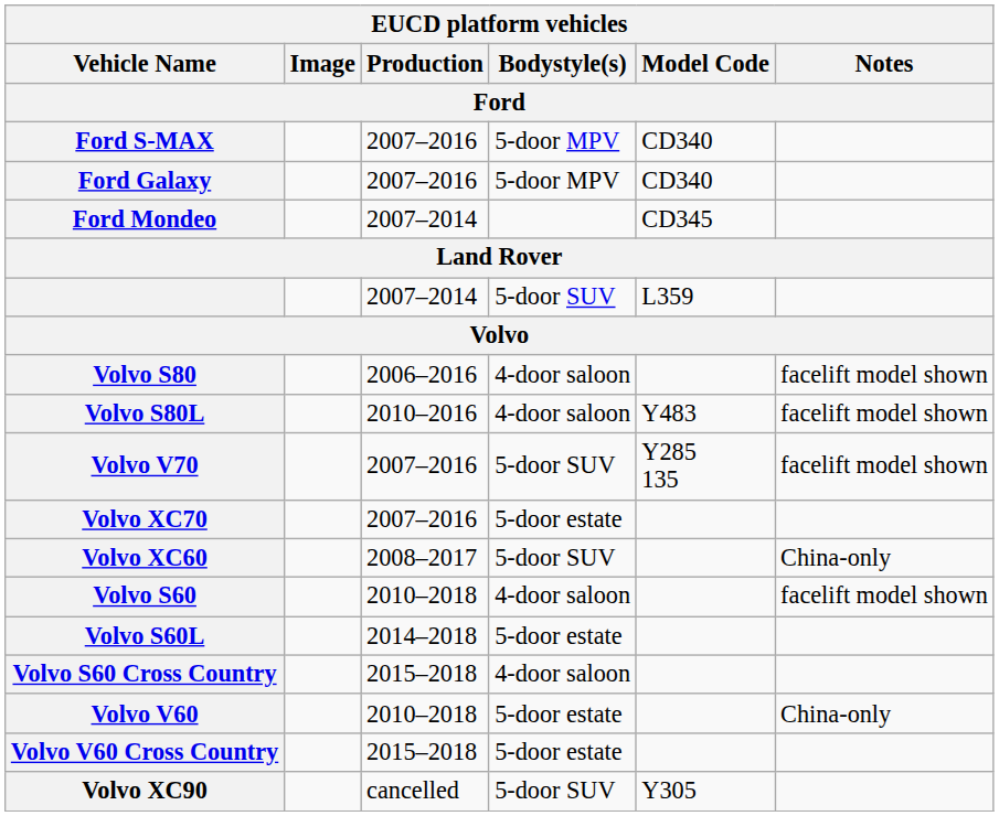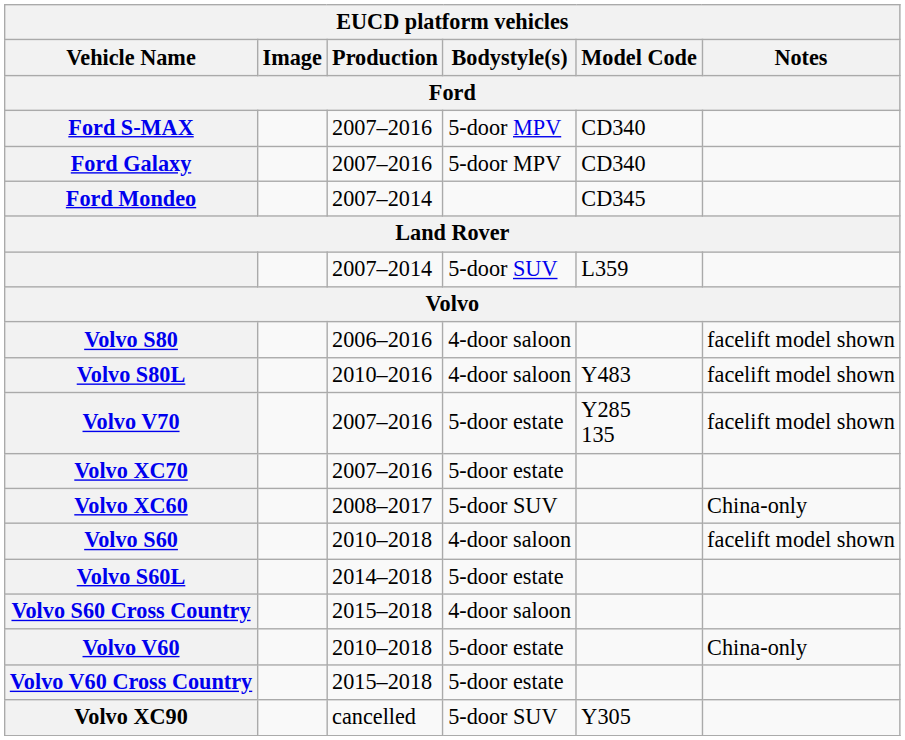Volvo V70 | Bodystyle(s): 5-door SUV -> 5-door estate
